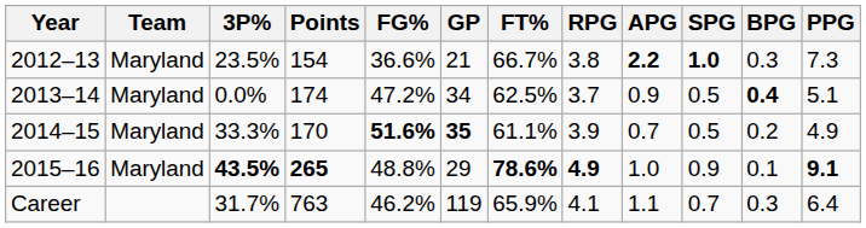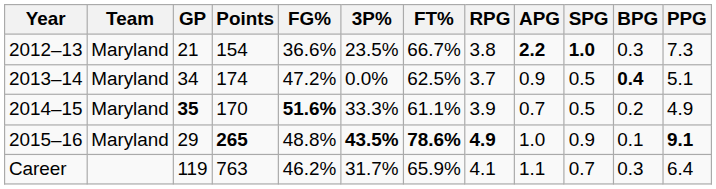columns swapped: GP <-> 3P%
